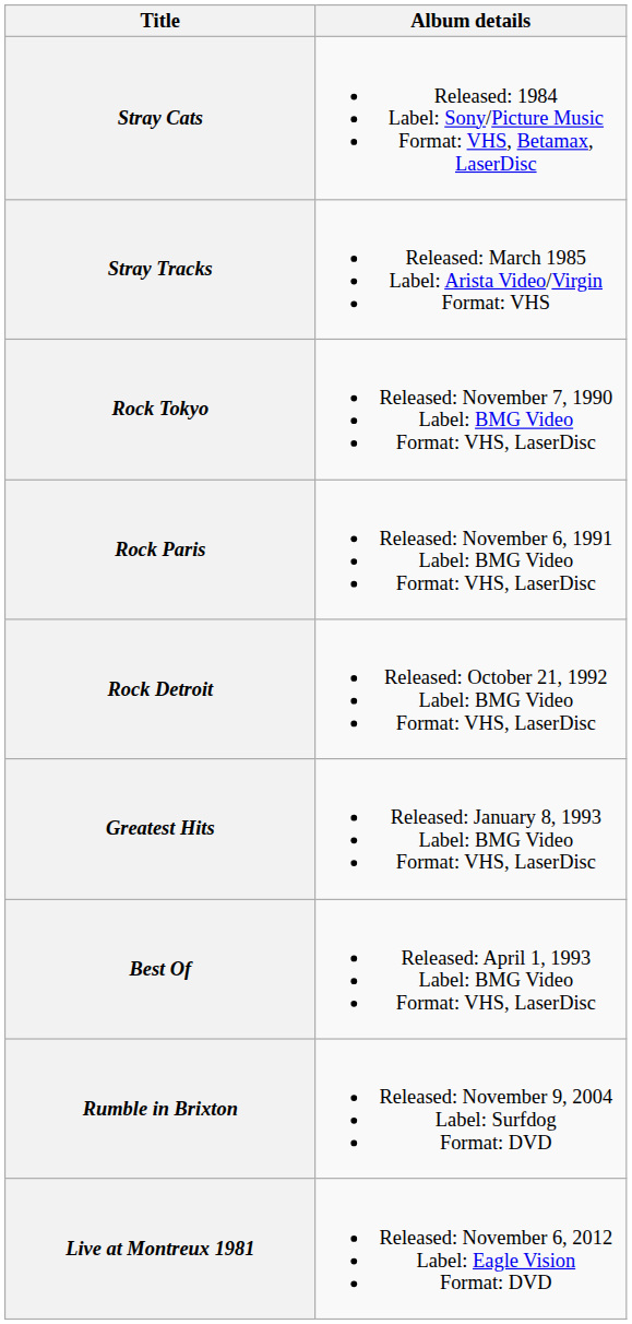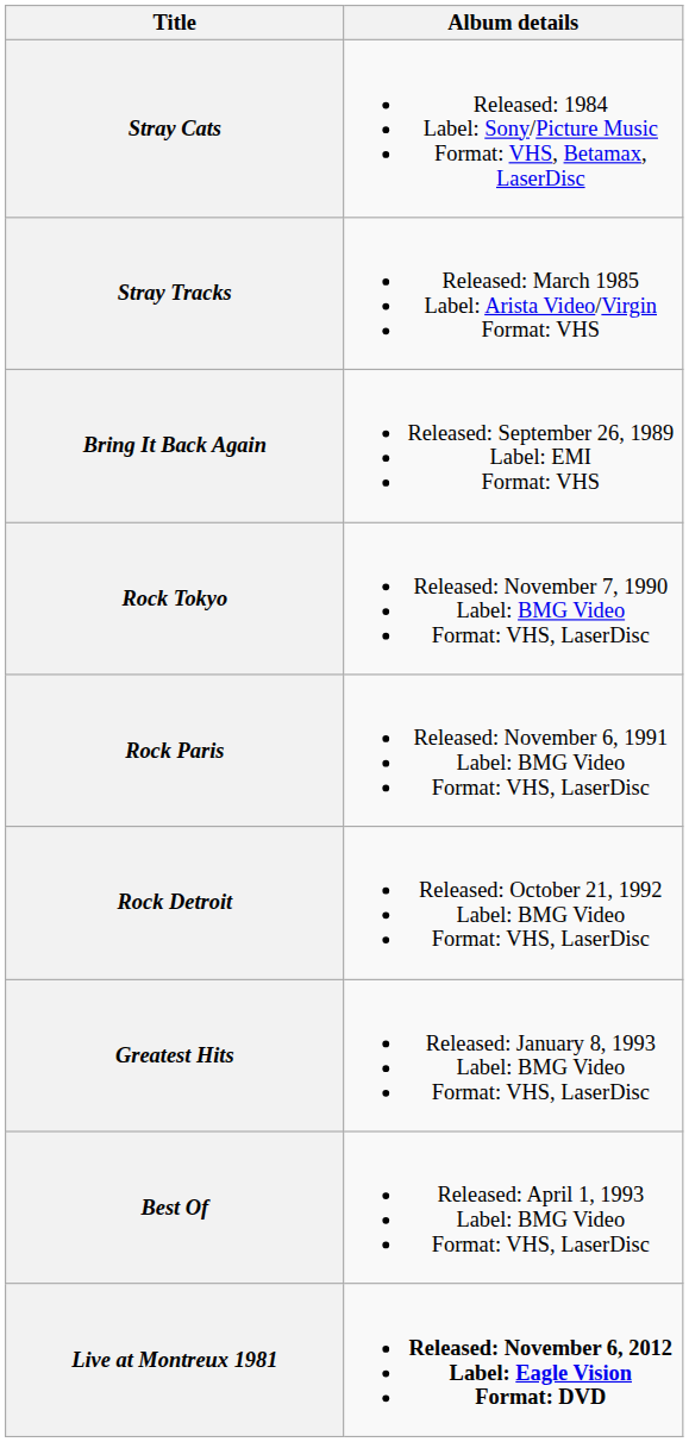+ row: Bring It Back Again | Released: September 26, 1989 Label: EMI Format: VHS
- row: Rumble in Brixton | Released: November 9, 2004 Label: Surfdog Format: DVD
Live at Montreux 1981 | Album details: normal -> bold
